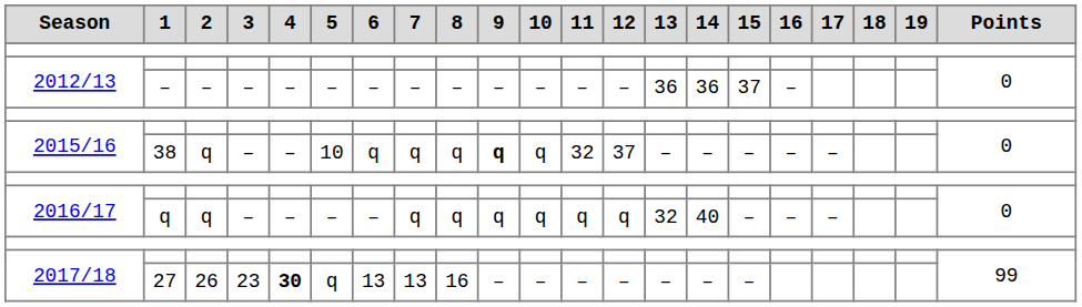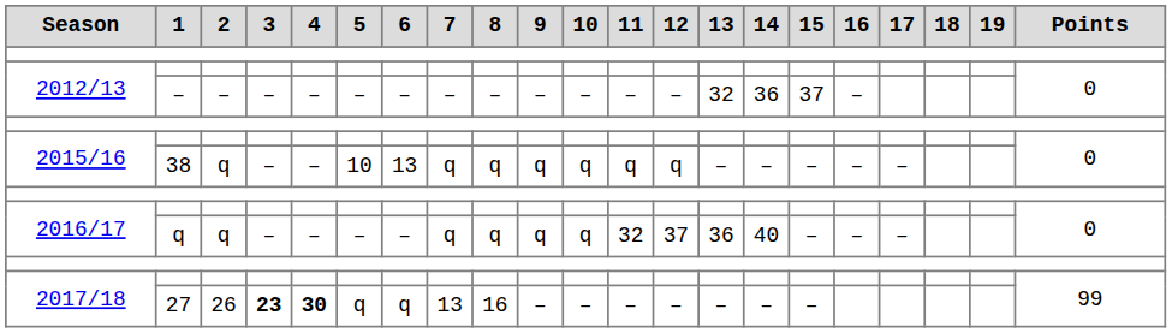2012/13 / – | 13: 36 -> 32
2015/16 / 38 | 6: q -> 13
2015/16 / 38 | 9: bold -> normal
2015/16 / 38 | 11: 32 -> q
2015/16 / 38 | 12: 37 -> q
2016/17 / q | 11: q -> 32
2016/17 / q | 12: q -> 37
2016/17 / q | 13: 32 -> 36
2017/18 / 27 | 3: normal -> bold
2017/18 / 27 | 6: 13 -> q
